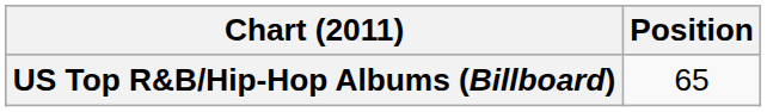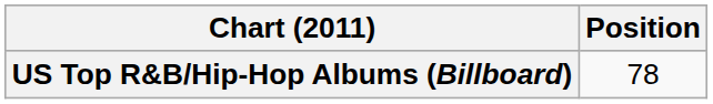US Top R&B/Hip-Hop Albums (Billboard) | Position: 65 -> 78
